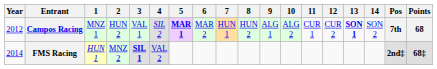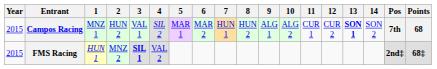Campos Racing | Year: 2012 -> 2015
Campos Racing | 5: bold -> normal
FMS Racing | Year: 2014 -> 2015
